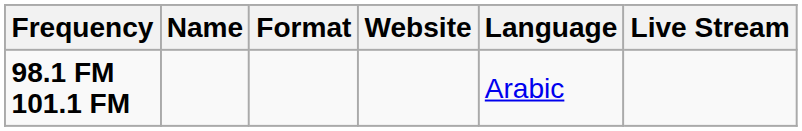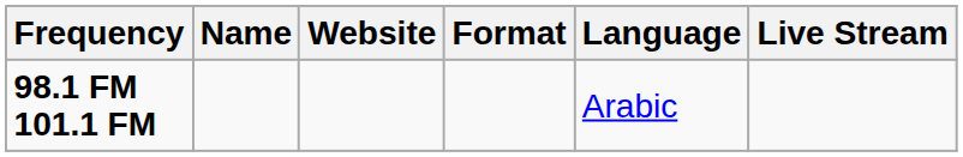columns swapped: Website <-> Format
